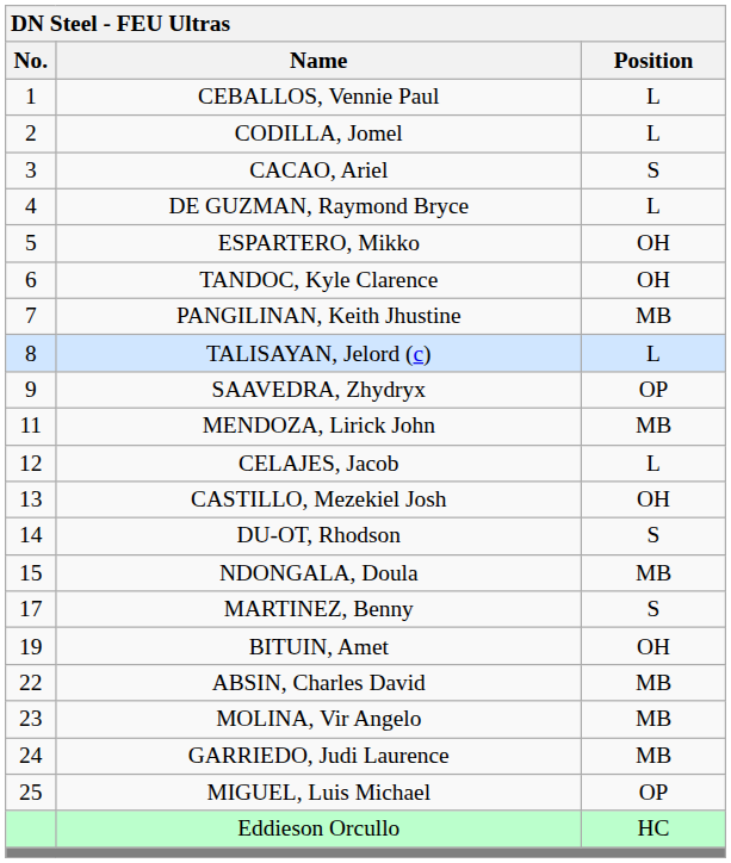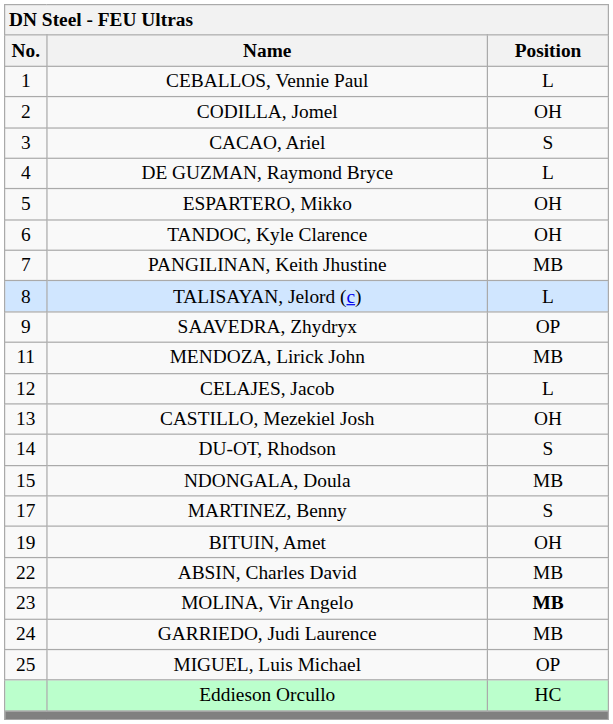CODILLA, Jomel | Position: L -> OH
MOLINA, Vir Angelo | Position: normal -> bold
